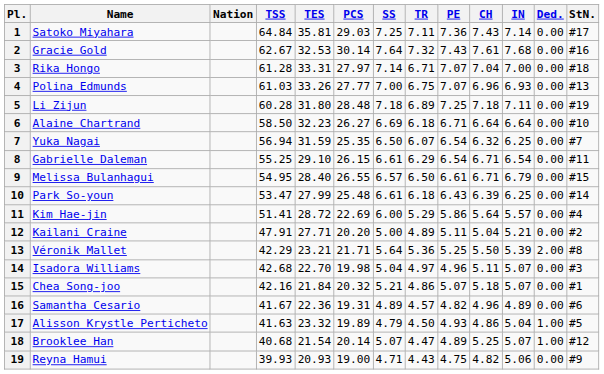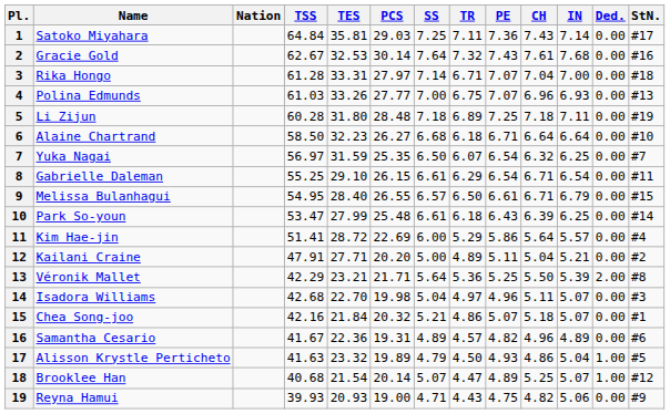6 | SS: 6.69 -> 6.68
7 | TSS: 56.94 -> 56.97
